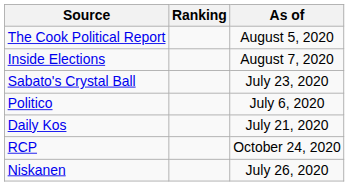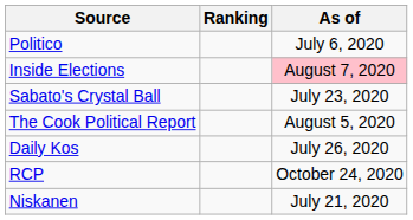rows swapped: The Cook Political Report <-> Politico
Inside Elections | As of: no background -> pink background
Daily Kos | As of: July 21, 2020 -> July 26, 2020
Niskanen | As of: July 26, 2020 -> July 21, 2020
